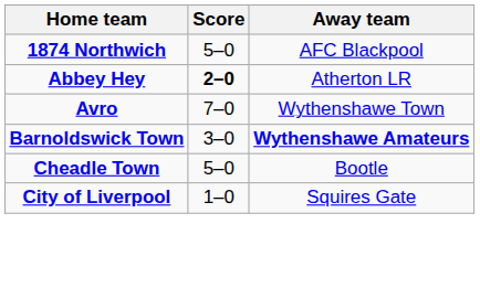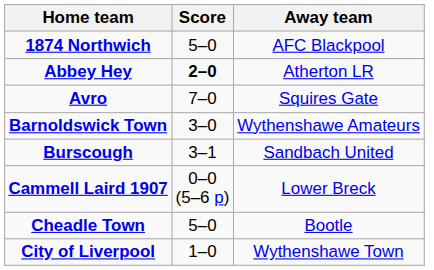Avro | Away team: Wythenshawe Town -> Squires Gate
Barnoldswick Town | Away team: bold -> normal
+ row: Burscough | 3–1 | Sandbach United
+ row: Cammell Laird 1907 | 0–0 (5–6 p) | Lower Breck
City of Liverpool | Away team: Squires Gate -> Wythenshawe Town
